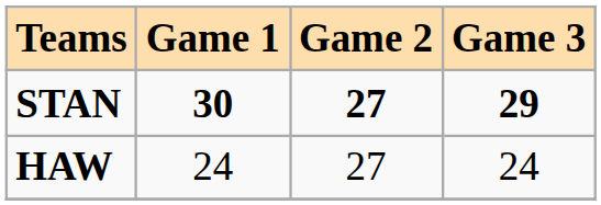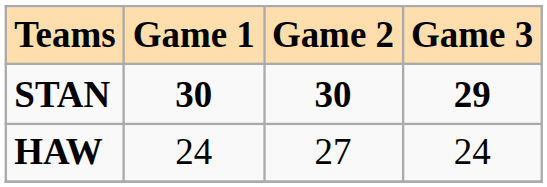STAN | Game 2: 27 -> 30
